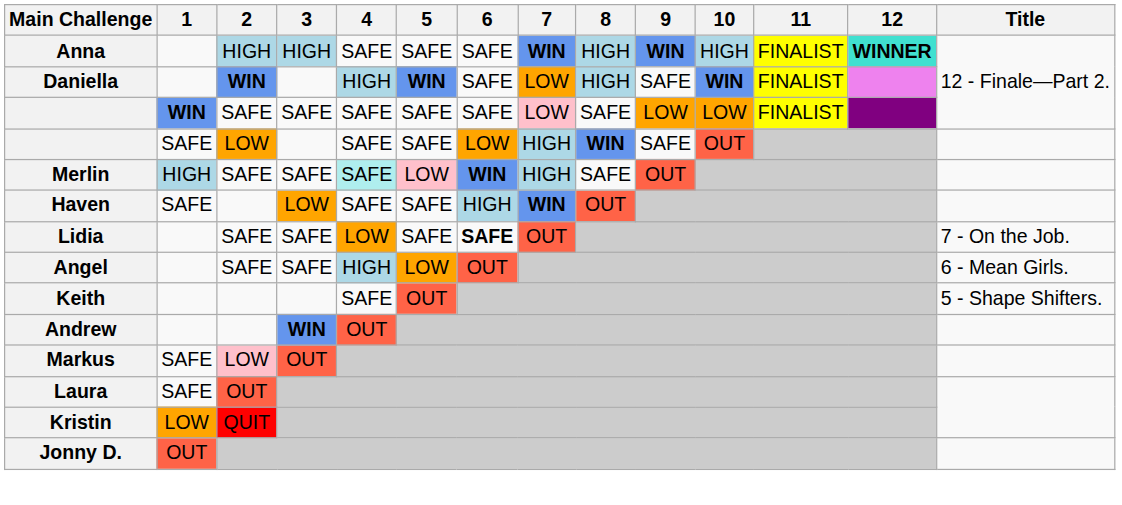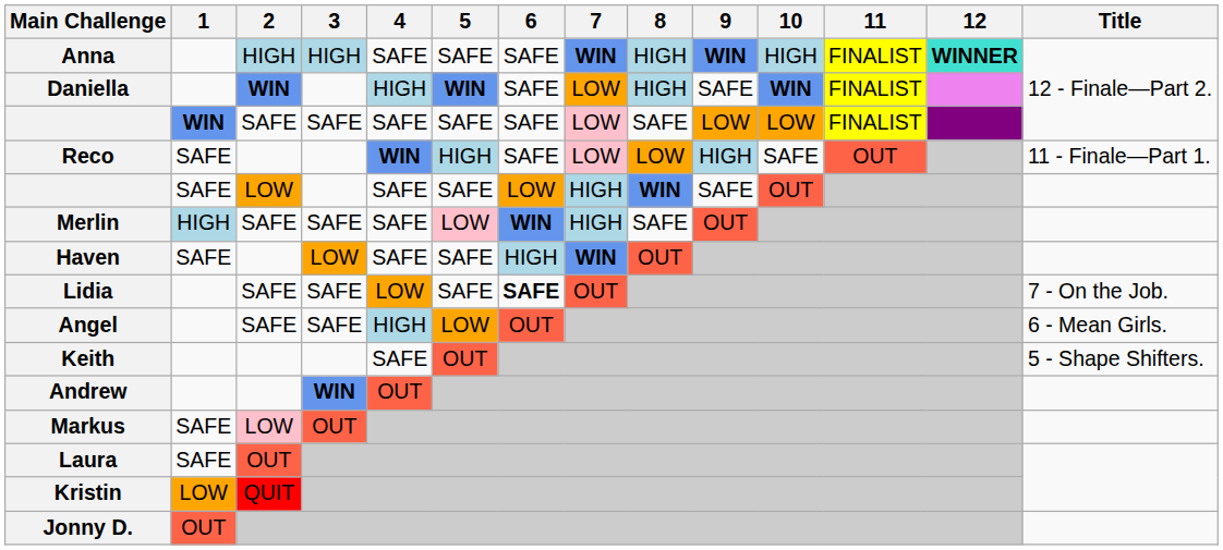+ row: Reco | SAFE | WIN | HIGH | SAFE | LOW | LOW | HIGH | SAFE | OUT | 11 - Finale—Part 1.
Merlin | 4: paleturquoise background -> no background
